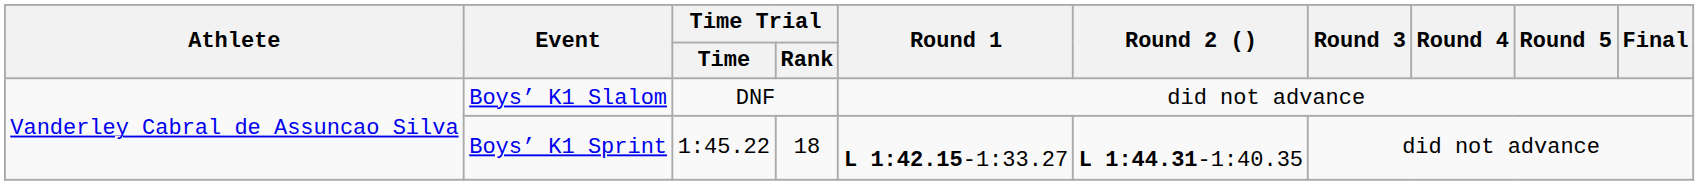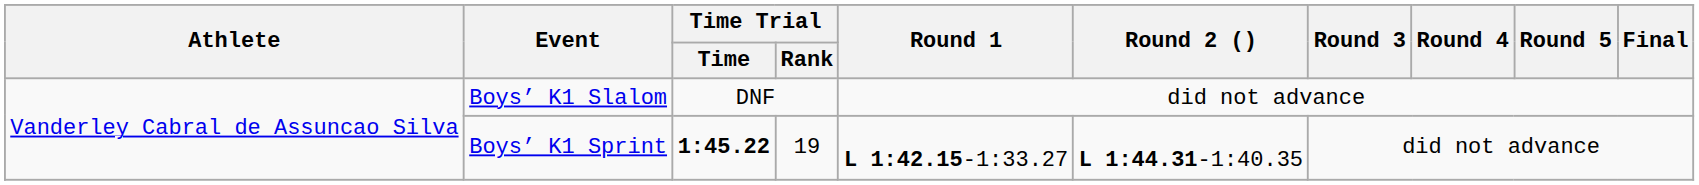Boys’ K1 Sprint | Time Trial / Time: normal -> bold
Boys’ K1 Sprint | Time Trial / Rank: 18 -> 19
